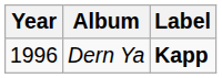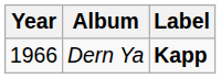Dern Ya | Year: 1996 -> 1966
